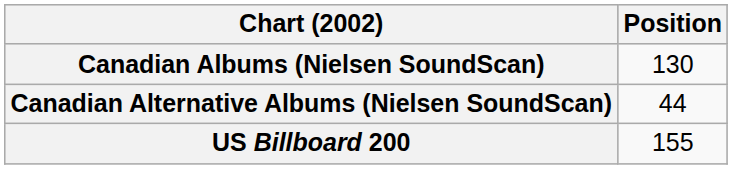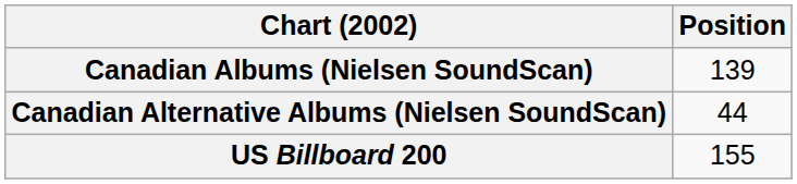Canadian Albums (Nielsen SoundScan) | Position: 130 -> 139
